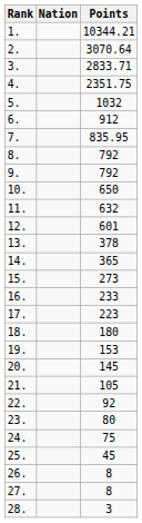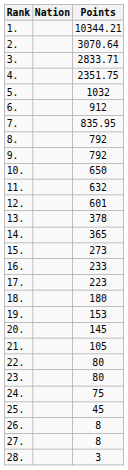22. | Points: 92 -> 80
